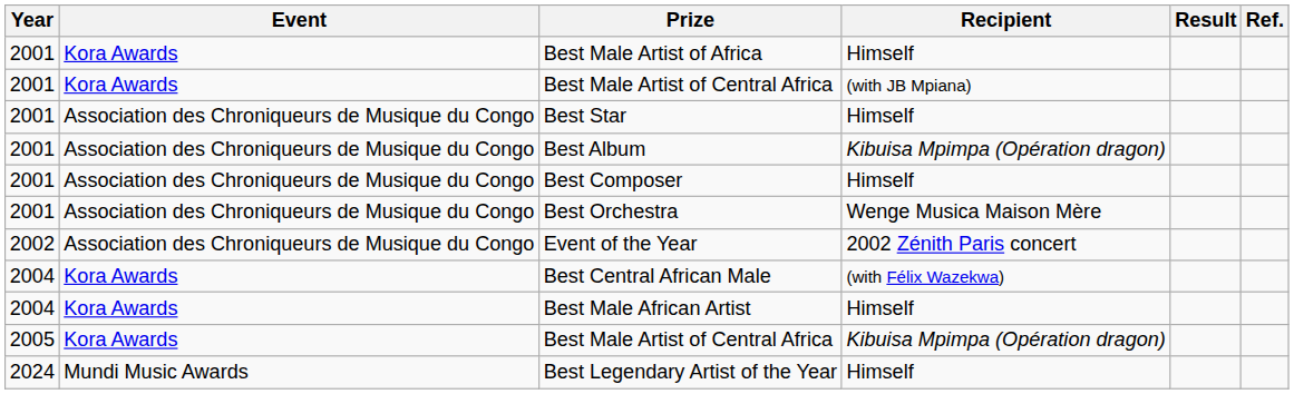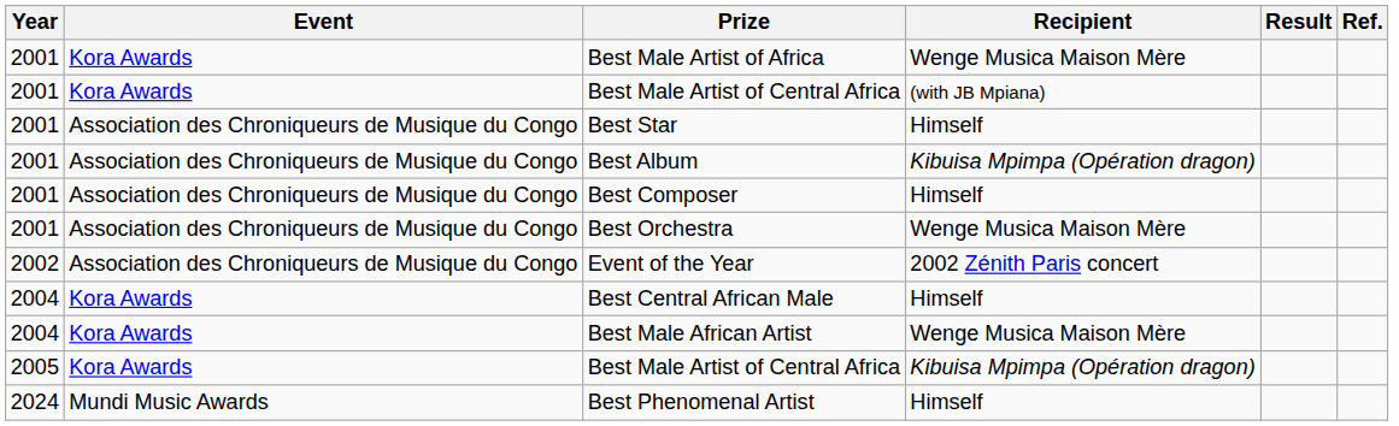Best Male Artist of Africa | Recipient: Himself -> Wenge Musica Maison Mère
Best Central African Male | Recipient: (with Félix Wazekwa) -> Himself
Best Male African Artist | Recipient: Himself -> Wenge Musica Maison Mère
- row: 2024 | Mundi Music Awards | Best Legendary Artist of the Year | Himself
+ row: 2024 | Mundi Music Awards | Best Phenomenal Artist | Himself
